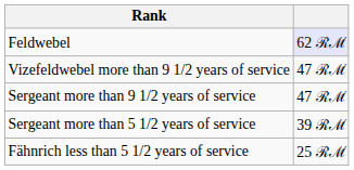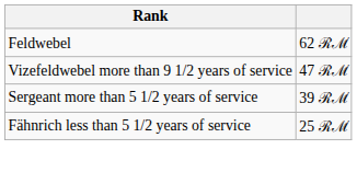Feldwebel | column 2: lavender background -> no background
- row: Sergeant more than 9 1/2 years of service | 47 ℛℳ
